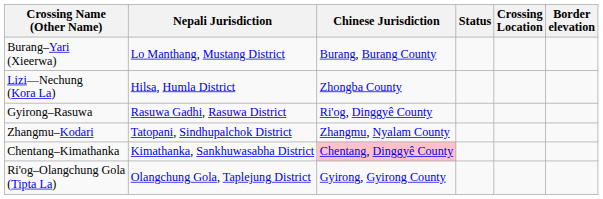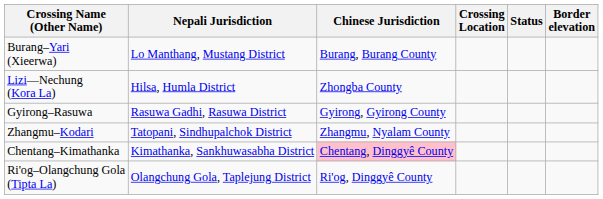columns swapped: Status <-> Crossing Location
Gyirong–Rasuwa | Chinese Jurisdiction: Ri'og, Dinggyê County -> Gyirong, Gyirong County
Ri'og–Olangchung Gola (Tipta La) | Chinese Jurisdiction: Gyirong, Gyirong County -> Ri'og, Dinggyê County
